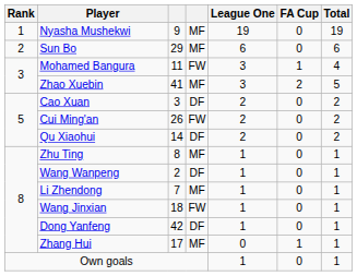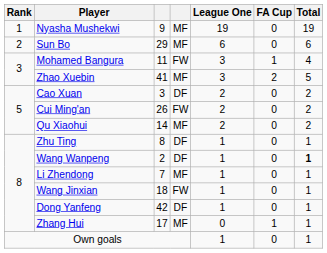Qu Xiaohui | column 4: DF -> MF
Zhu Ting | column 4: MF -> DF
Wang Wanpeng | Total: normal -> bold
